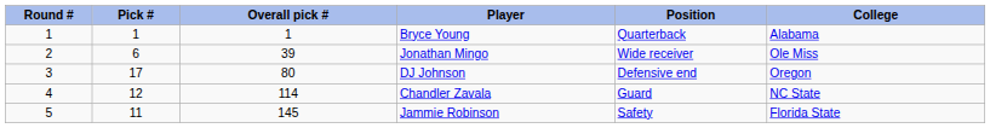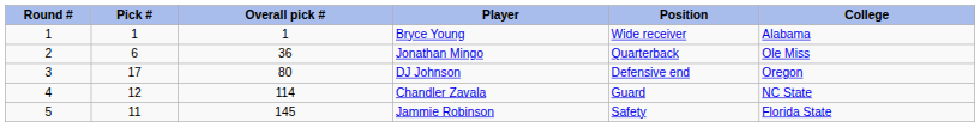Bryce Young | Position: Quarterback -> Wide receiver
Jonathan Mingo | Overall pick #: 39 -> 36
Jonathan Mingo | Position: Wide receiver -> Quarterback
